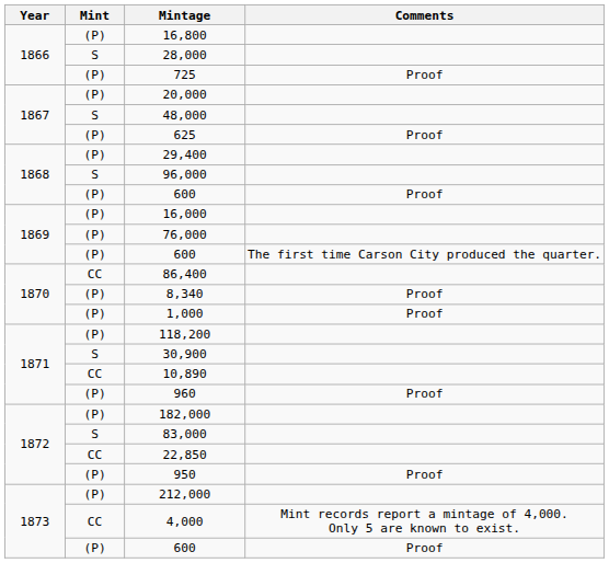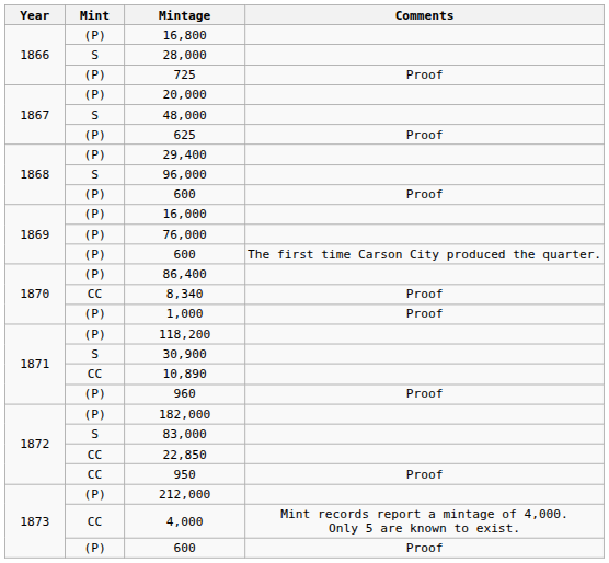86,400 | Mint: CC -> (P)
8,340 | Mint: (P) -> CC
950 | Mint: (P) -> CC
